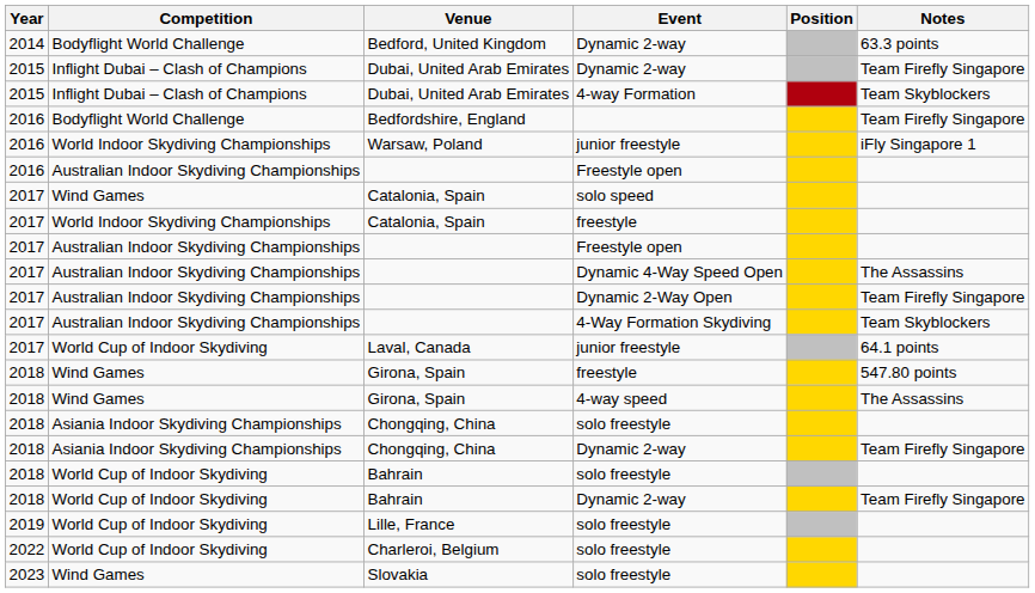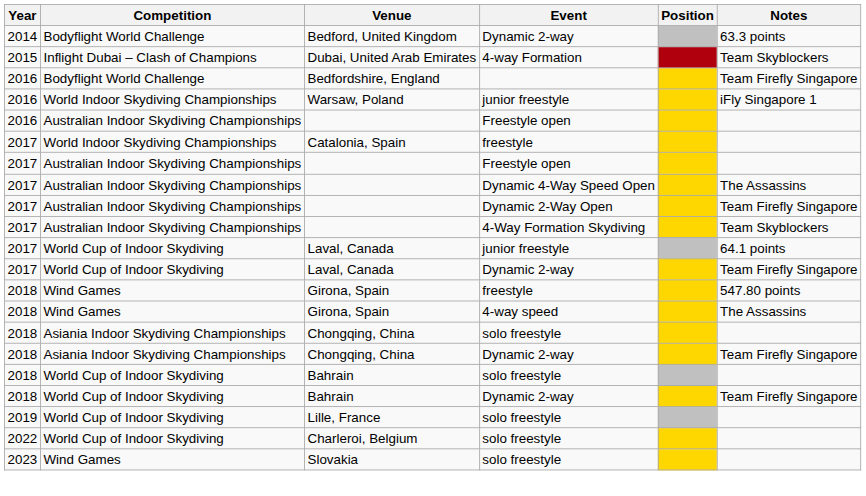- row: 2015 | Inflight Dubai – Clash of Champions | Dubai, United Arab Emirates | Dynamic 2-way | Team Firefly Singapore
- row: 2017 | Wind Games | Catalonia, Spain | solo speed
+ row: 2017 | World Cup of Indoor Skydiving | Laval, Canada | Dynamic 2-way | Team Firefly Singapore
